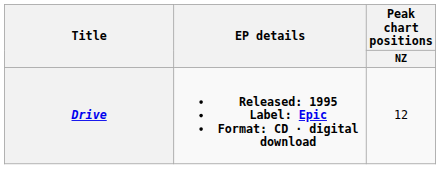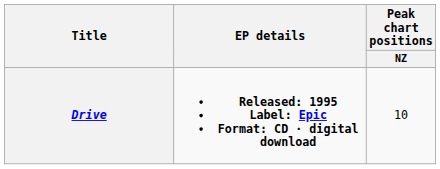Drive | Peak chart positions / NZ: 12 -> 10
